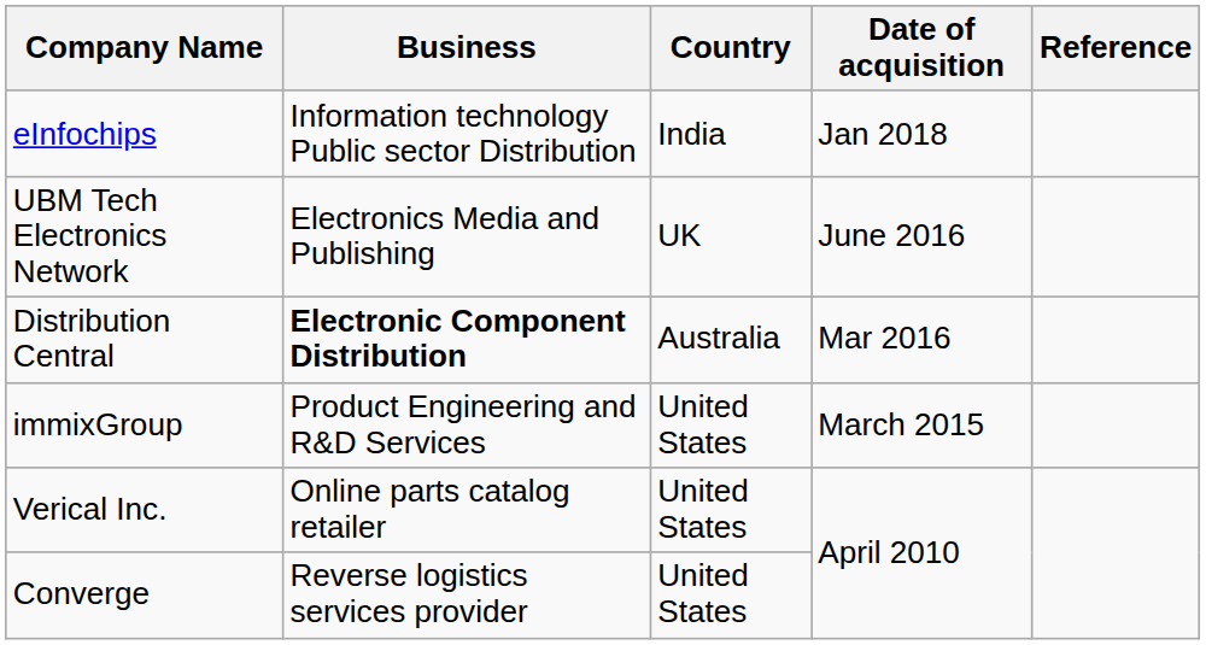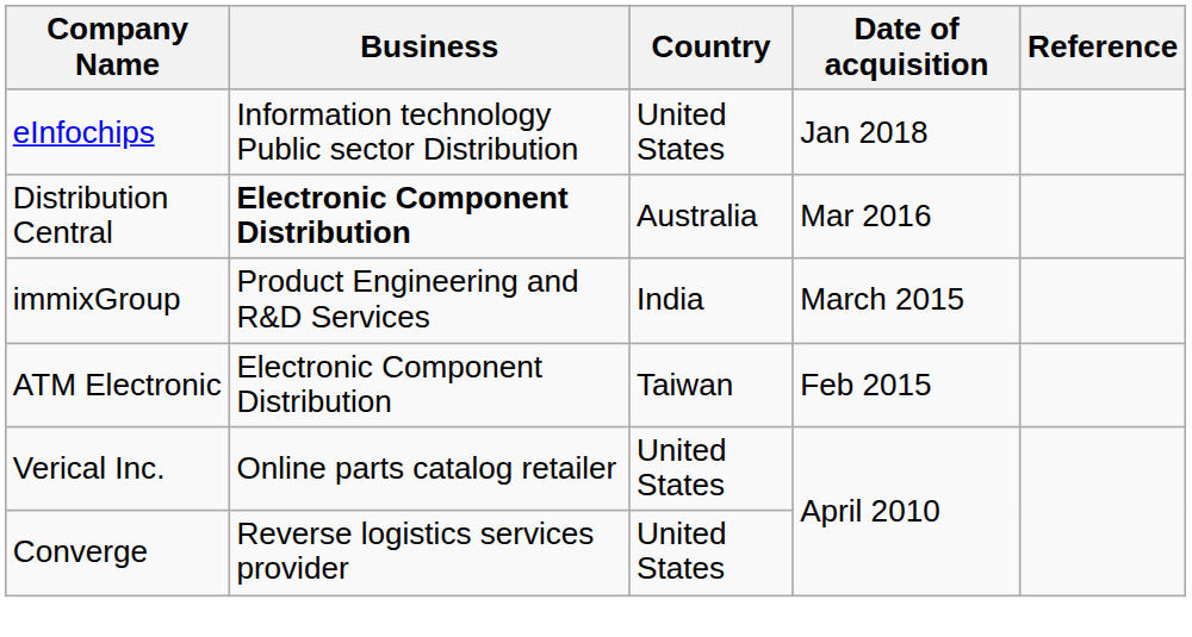eInfochips | Country: India -> United States
- row: UBM Tech Electronics Network | Electronics Media and Publishing | UK | June 2016
immixGroup | Country: United States -> India
+ row: ATM Electronic | Electronic Component Distribution | Taiwan | Feb 2015
